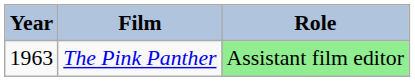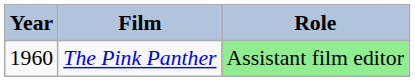The Pink Panther | Year: 1963 -> 1960
